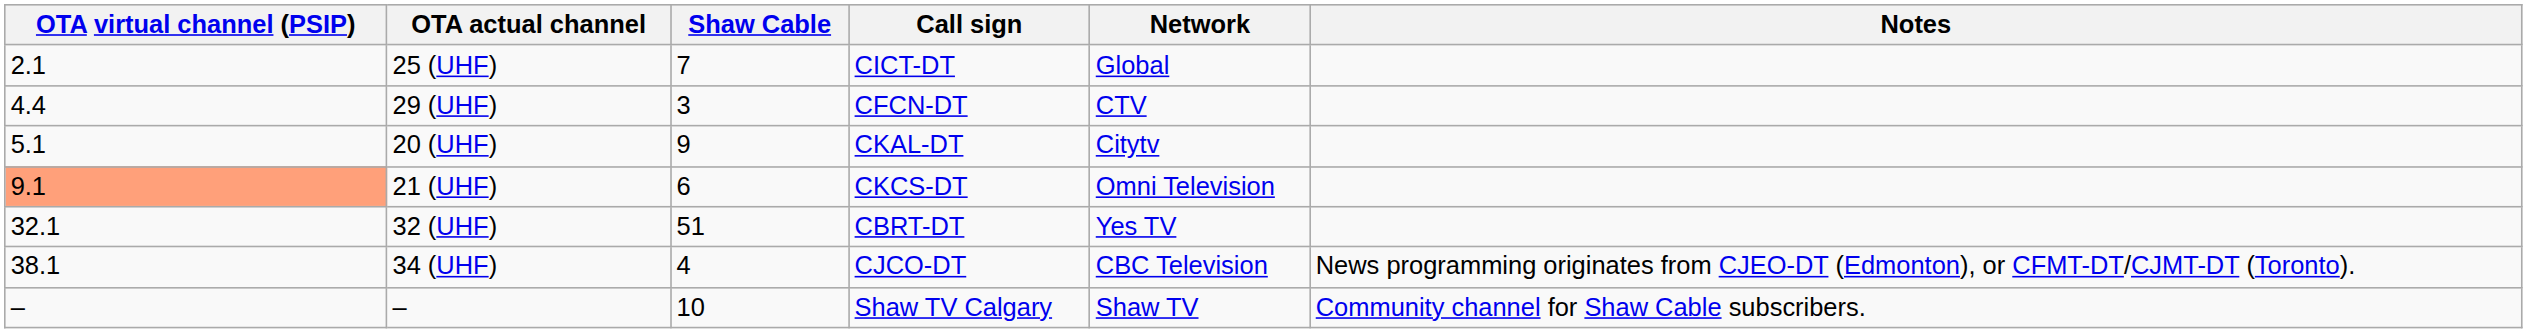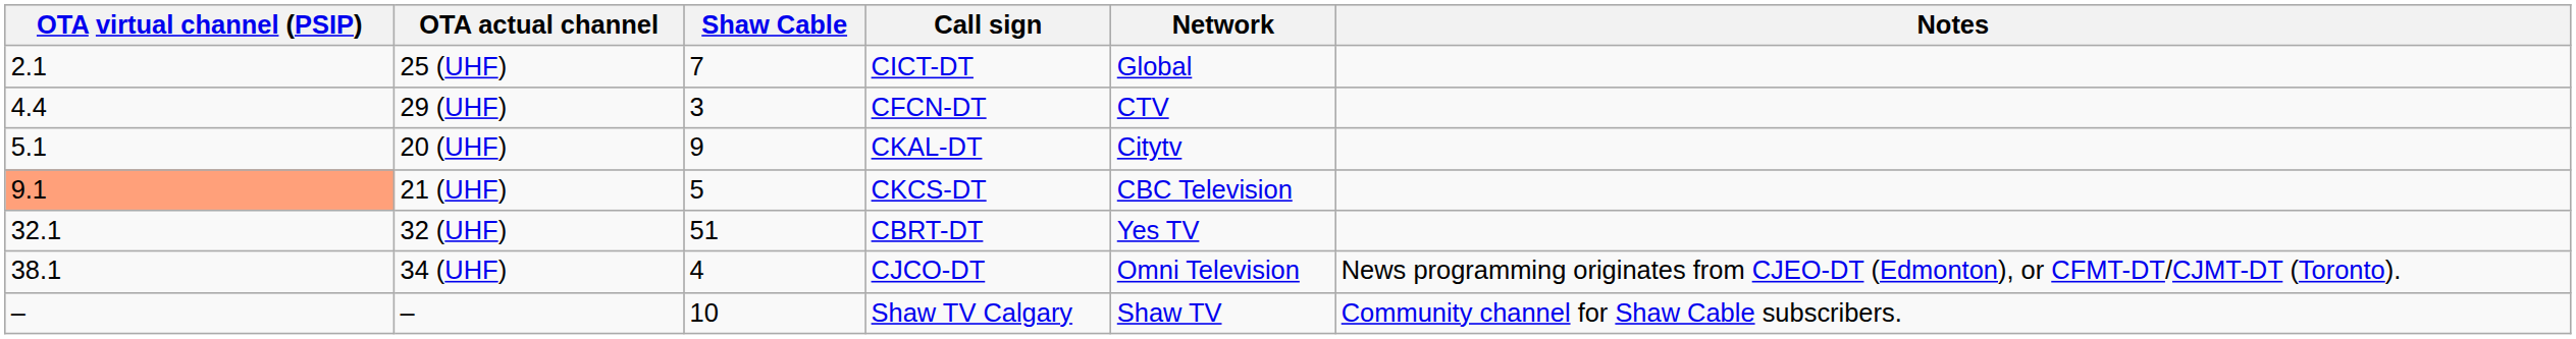21 (UHF) | Shaw Cable: 6 -> 5
21 (UHF) | Network: Omni Television -> CBC Television
34 (UHF) | Network: CBC Television -> Omni Television
